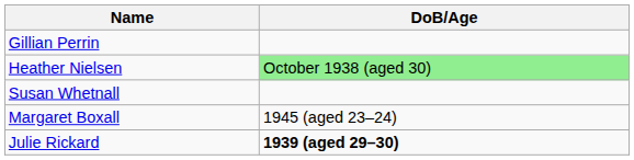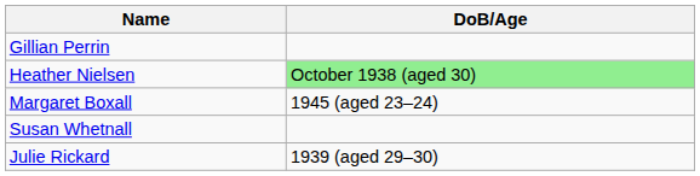rows swapped: Margaret Boxall <-> Susan Whetnall
Julie Rickard | DoB/Age: bold -> normal
